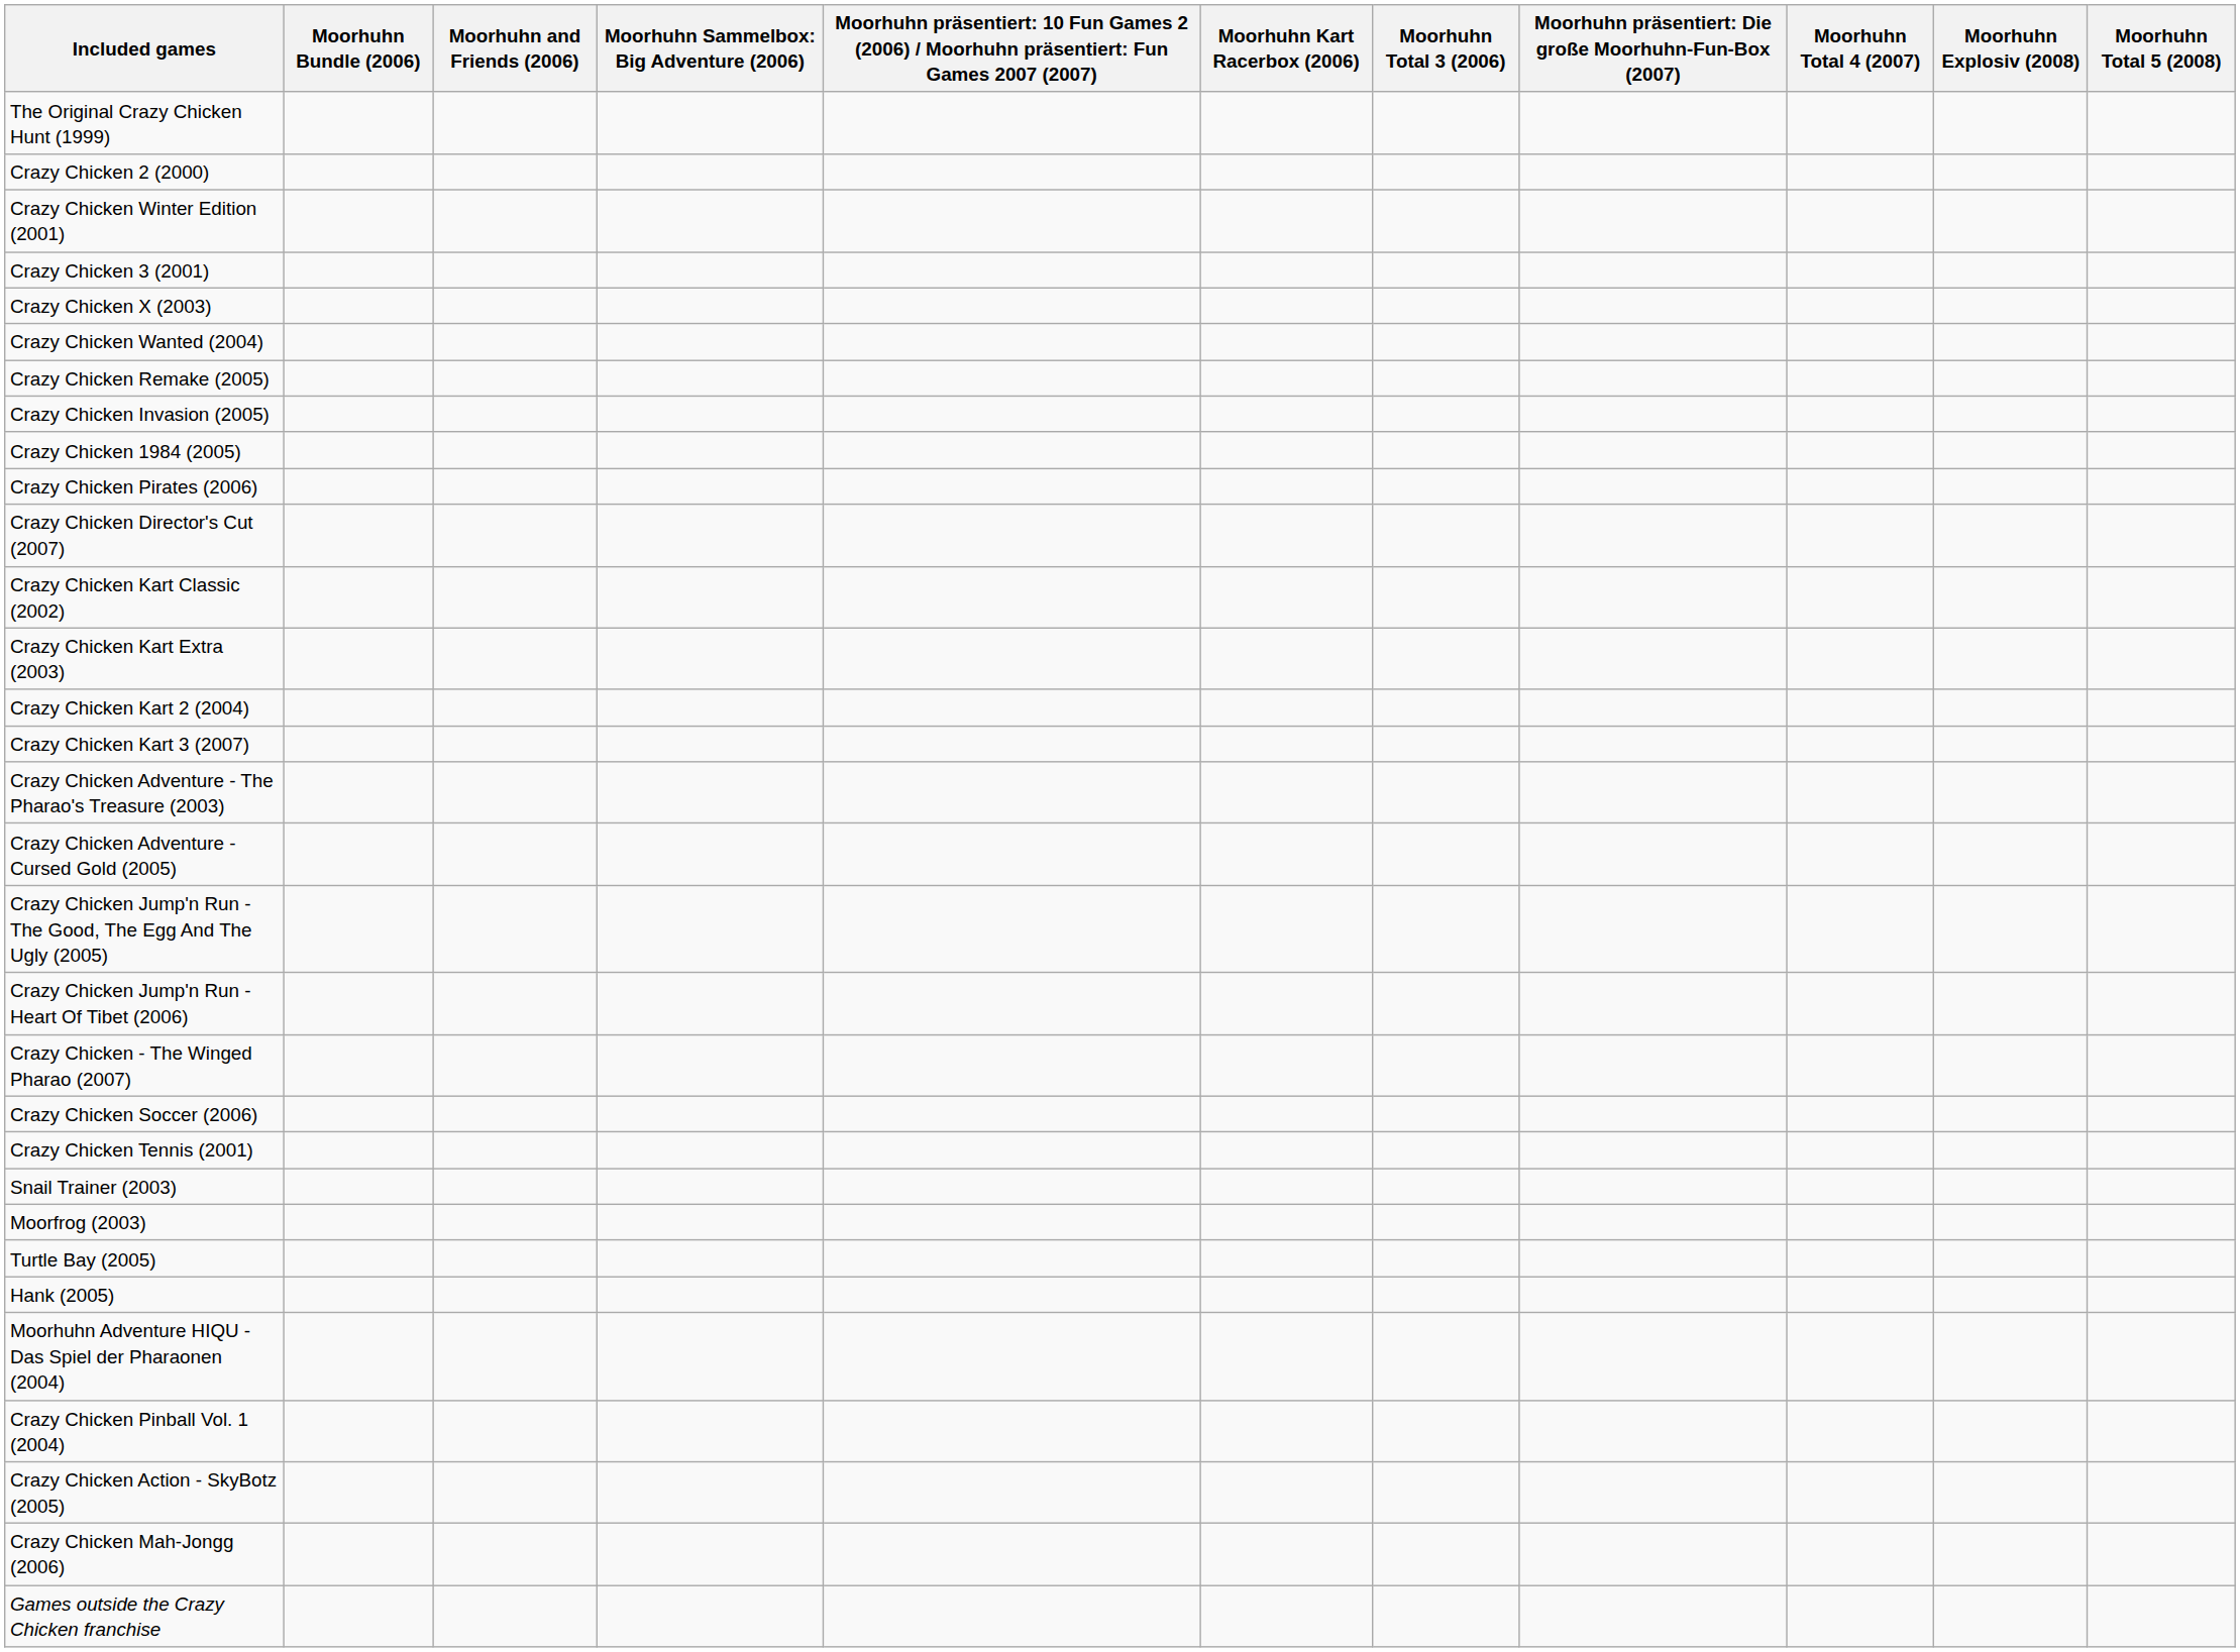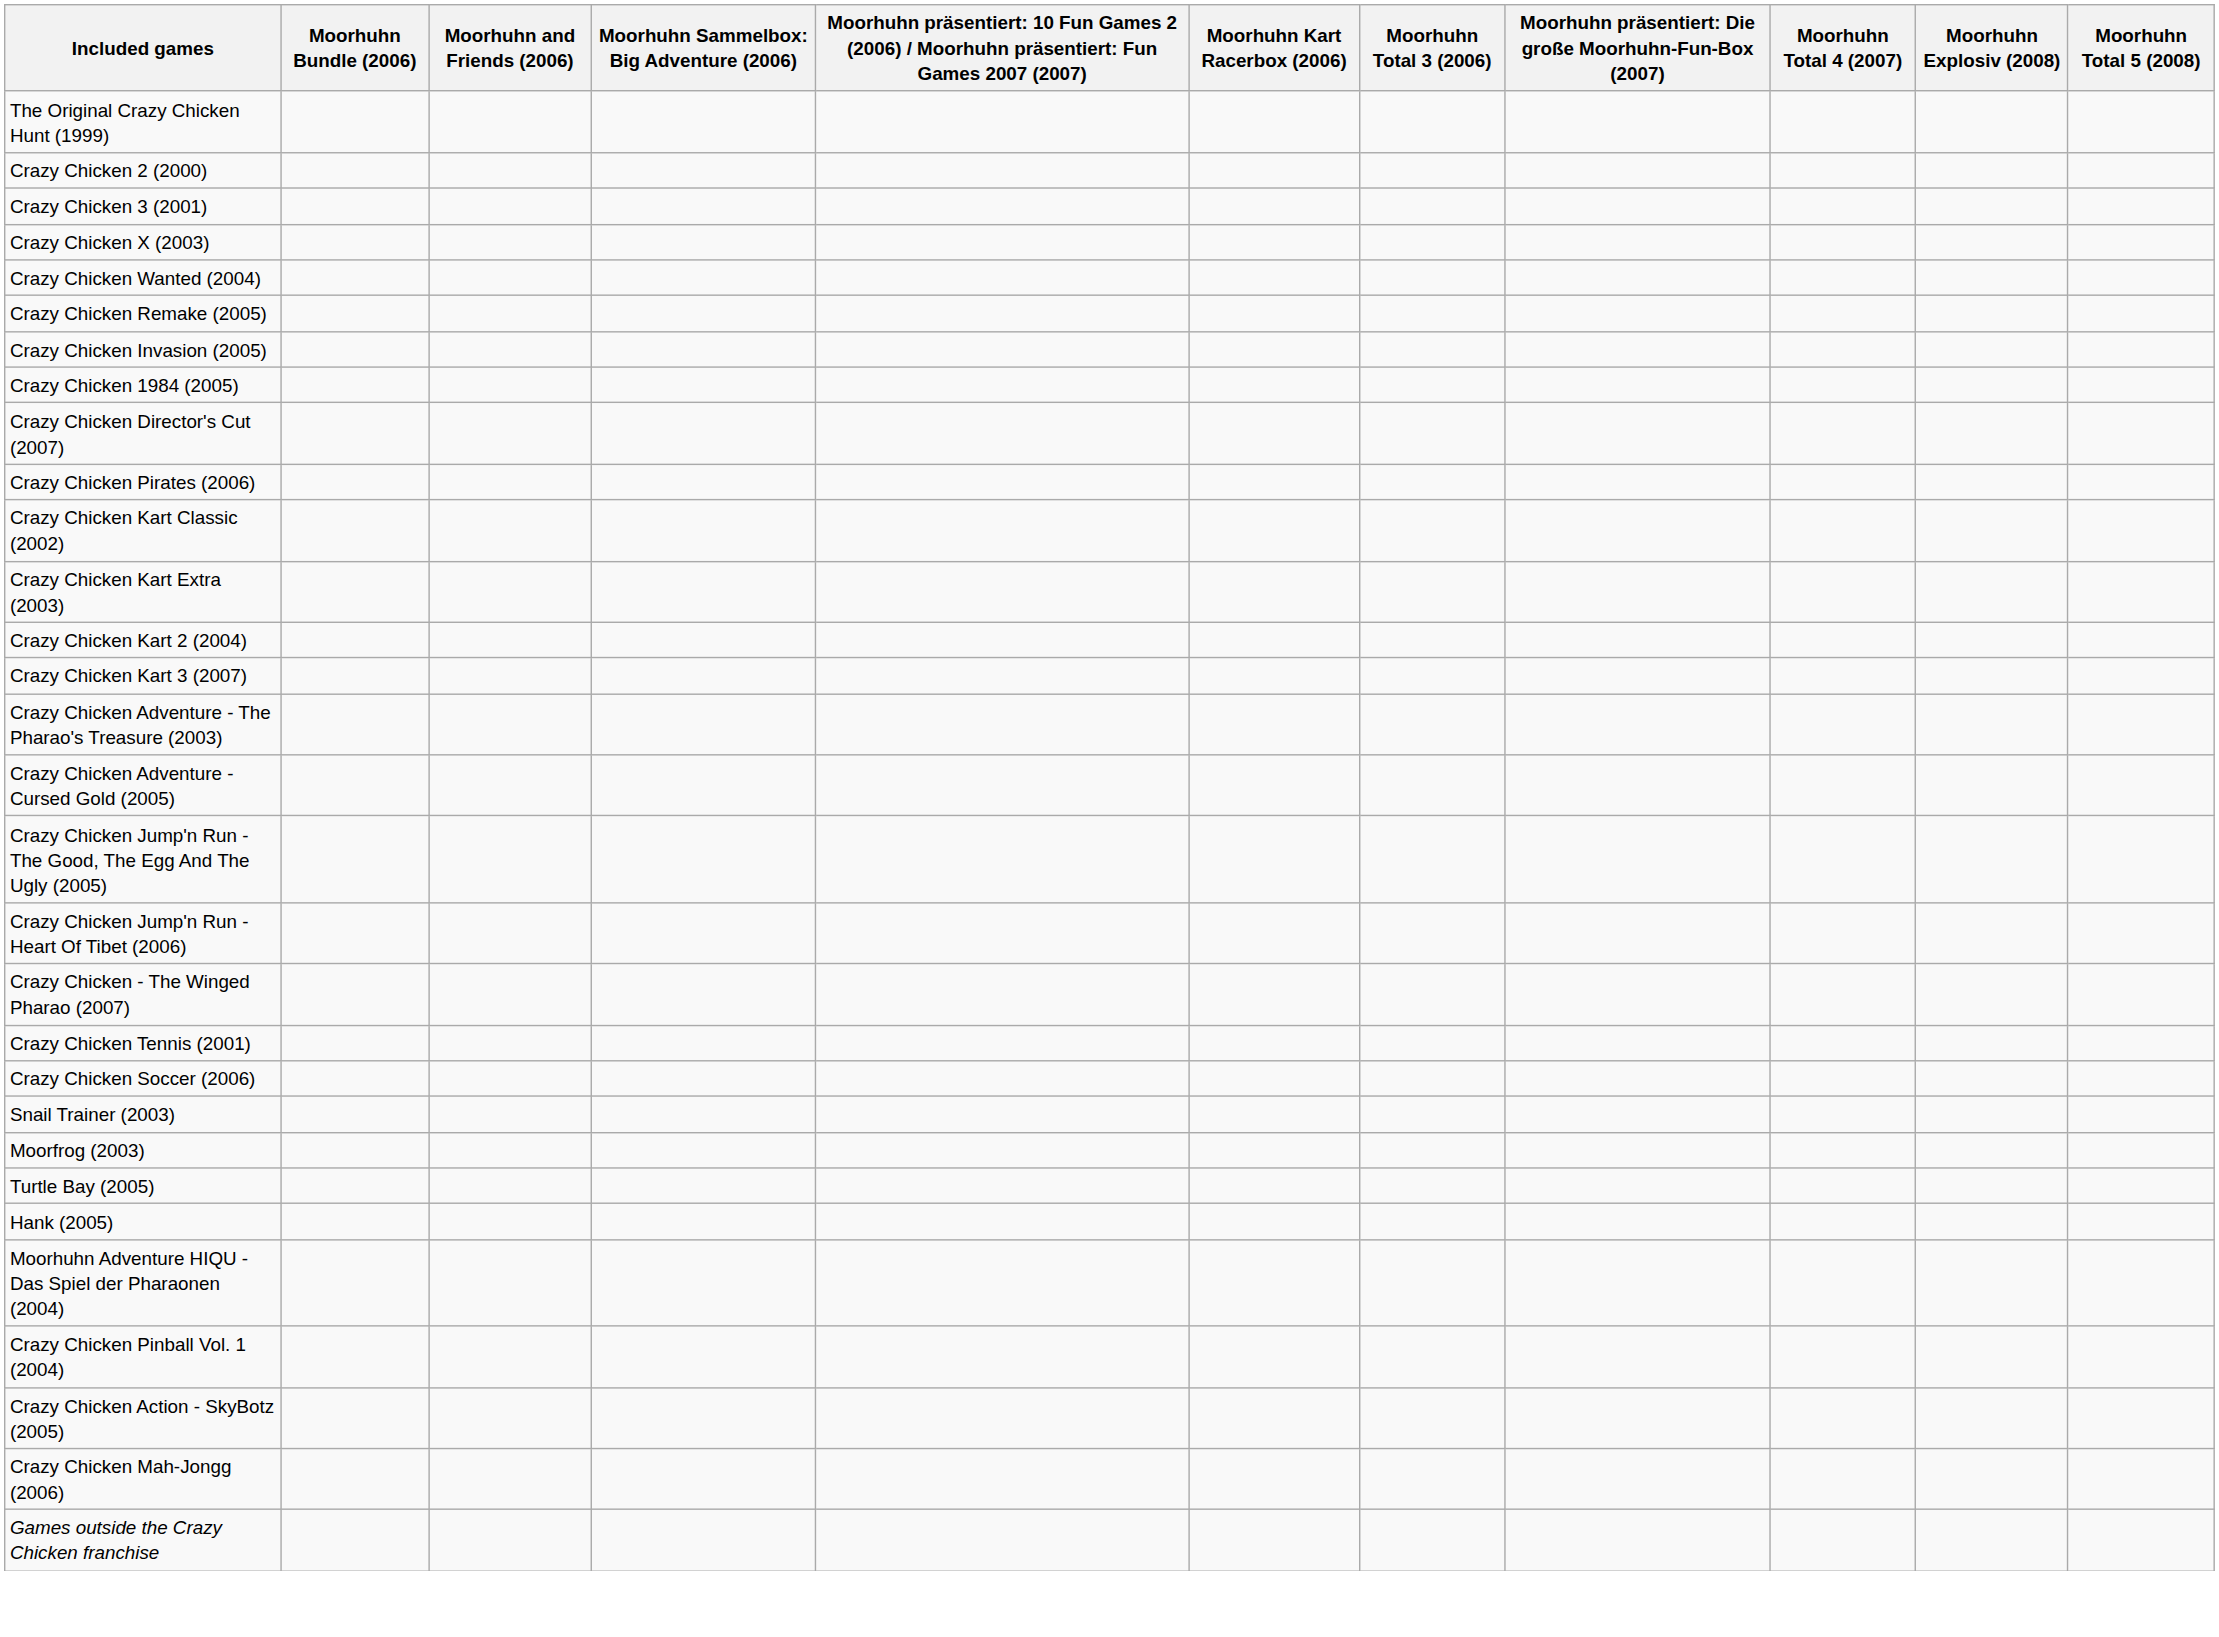- row: Crazy Chicken Winter Edition (2001)
rows swapped: Crazy Chicken Pirates (2006) <-> Crazy Chicken Director's Cut (2007)
rows swapped: Crazy Chicken Tennis (2001) <-> Crazy Chicken Soccer (2006)
